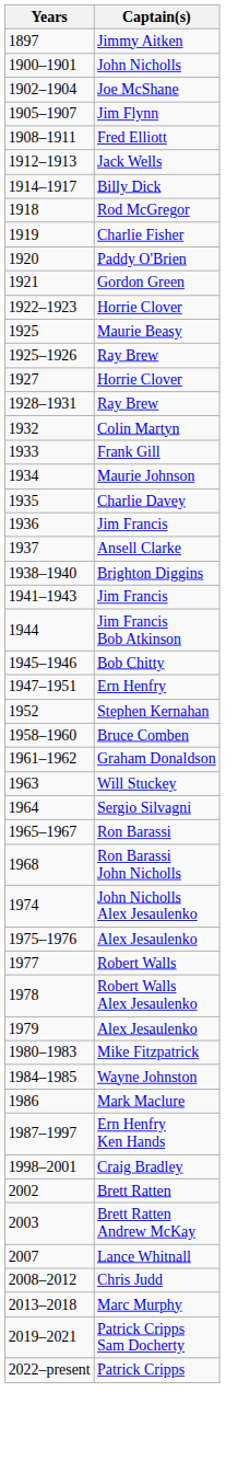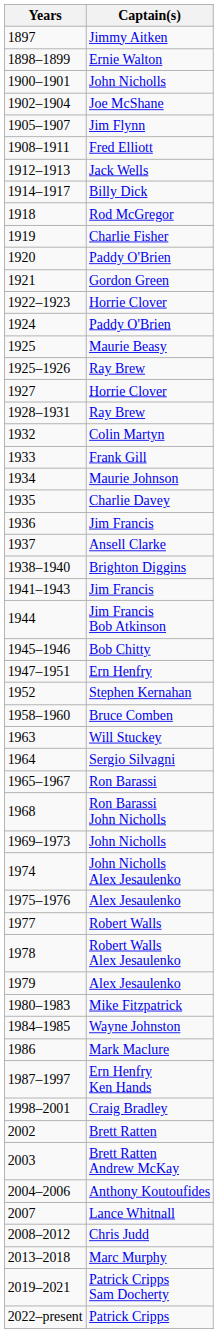+ row: 1898–1899 | Ernie Walton
+ row: 1924 | Paddy O'Brien
- row: 1961–1962 | Graham Donaldson
+ row: 1969–1973 | John Nicholls
+ row: 2004–2006 | Anthony Koutoufides
